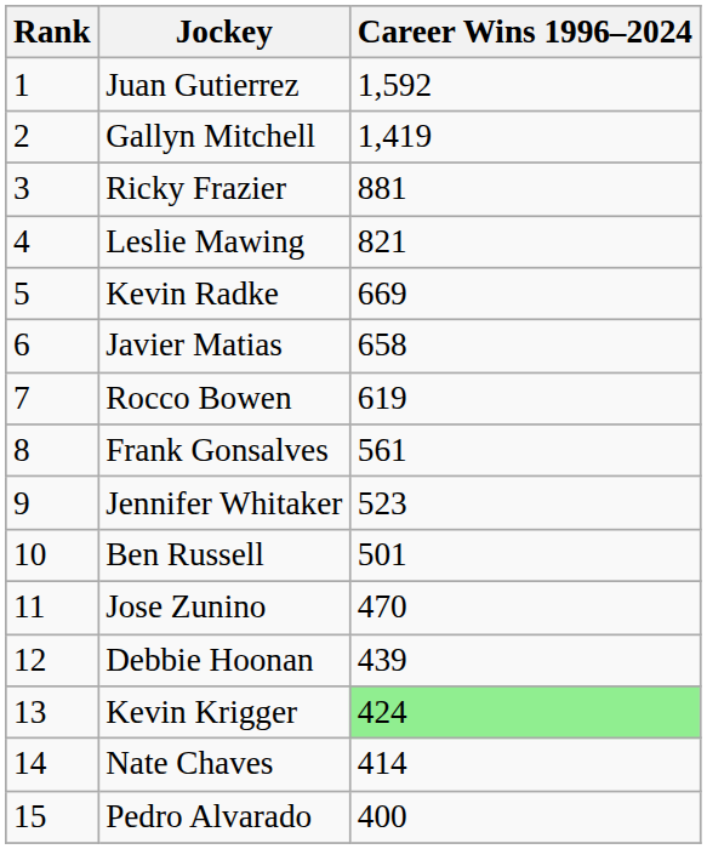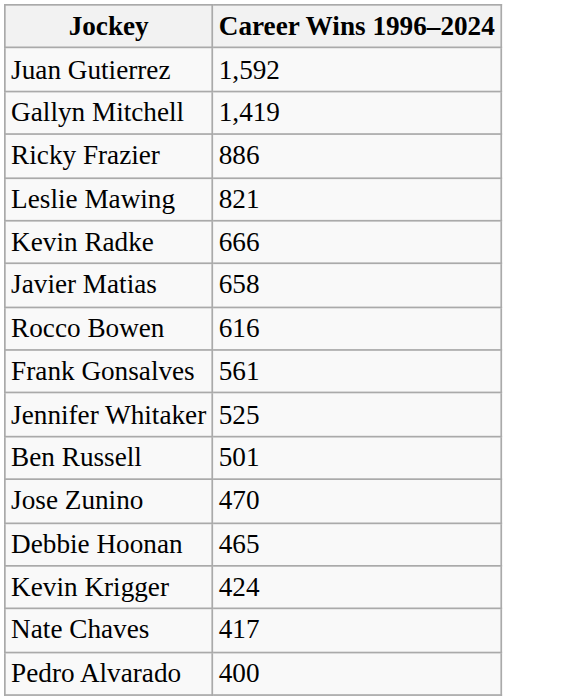- column: Rank | 1 | 2 | 3 | 4 | 5 | 6 | 7 | 8 | 9 | 10 | 11 | 12 | 13 | 14 | 15
Ricky Frazier | Career Wins 1996–2024: 881 -> 886
Kevin Radke | Career Wins 1996–2024: 669 -> 666
Rocco Bowen | Career Wins 1996–2024: 619 -> 616
Jennifer Whitaker | Career Wins 1996–2024: 523 -> 525
Debbie Hoonan | Career Wins 1996–2024: 439 -> 465
Kevin Krigger | Career Wins 1996–2024: lightgreen background -> no background
Nate Chaves | Career Wins 1996–2024: 414 -> 417
